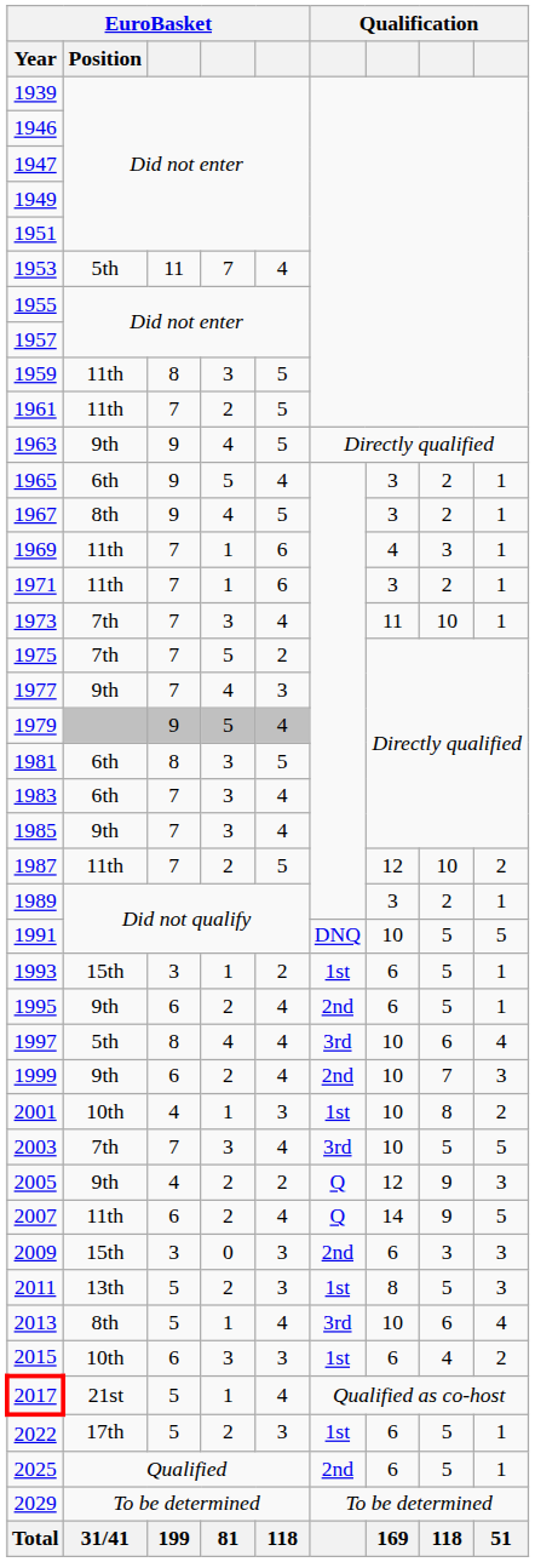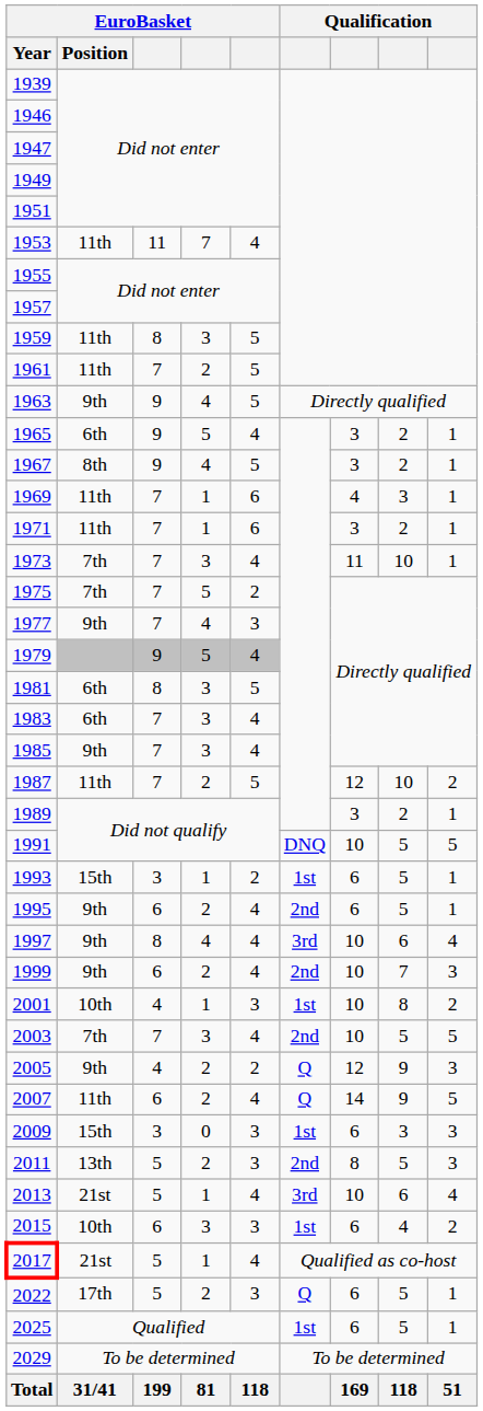1953 | EuroBasket / Position: 5th -> 11th
1997 | EuroBasket / Position: 5th -> 9th
2003 | column 6: 3rd -> 2nd
2009 | column 6: 2nd -> 1st
2011 | column 6: 1st -> 2nd
2013 | EuroBasket / Position: 8th -> 21st
2022 | column 6: 1st -> Q
2025 | column 6: 2nd -> 1st
